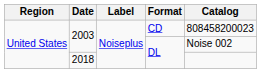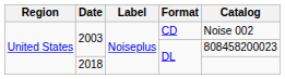2003 / CD | Catalog: 808458200023 -> Noise 002
2003 / DL | Catalog: Noise 002 -> 808458200023
